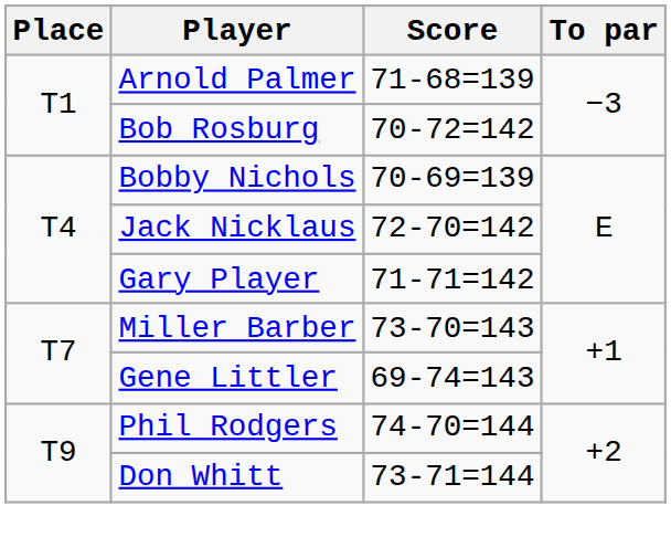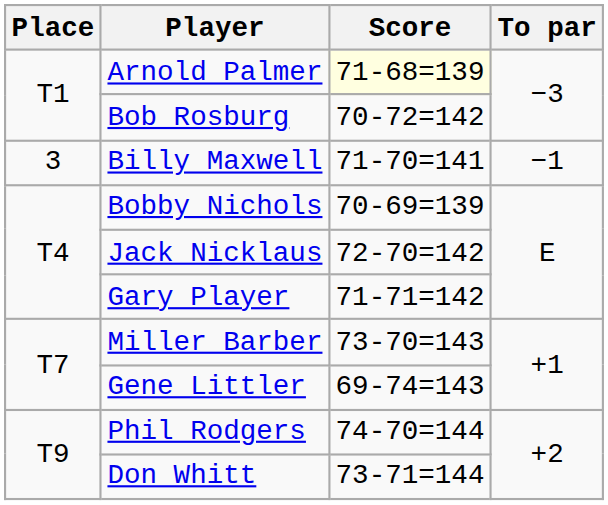Arnold Palmer | Score: no background -> lightyellow background
+ row: 3 | Billy Maxwell | 71-70=141 | −1
